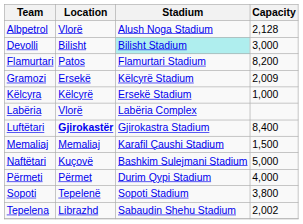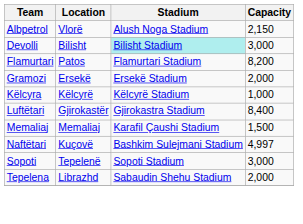Albpetrol | Capacity: 2,128 -> 2,150
Gramozi | Stadium: Këlcyrë Stadium -> Ersekë Stadium
Gramozi | Capacity: 2,009 -> 2,000
Këlcyra | Stadium: Ersekë Stadium -> Këlcyrë Stadium
- row: Labëria | Vlorë | Labëria Complex
Luftëtari | Location: bold -> normal
Naftëtari | Capacity: 5,000 -> 4,997
- row: Përmeti | Përmet | Durim Qypi Stadium | 4,000
Sopoti | Capacity: 3,800 -> 3,000
Tepelena | Capacity: 2,002 -> 2,000
